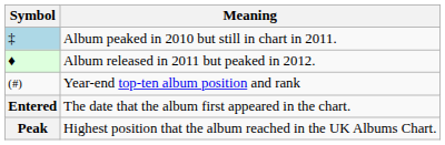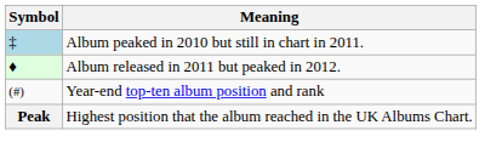- row: Entered | The date that the album first appeared in the chart.
